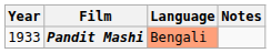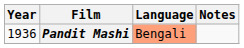Pandit Mashi | Year: 1933 -> 1936
